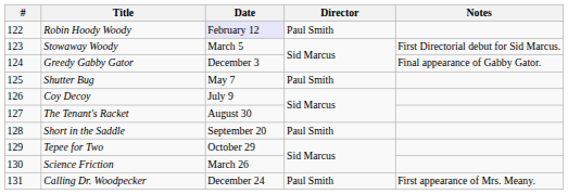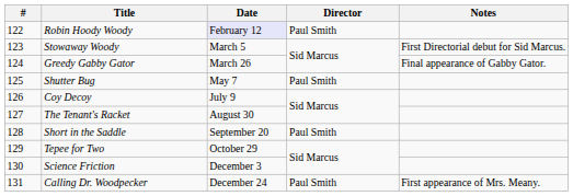Greedy Gabby Gator | Date: December 3 -> March 26
Science Friction | Date: March 26 -> December 3
